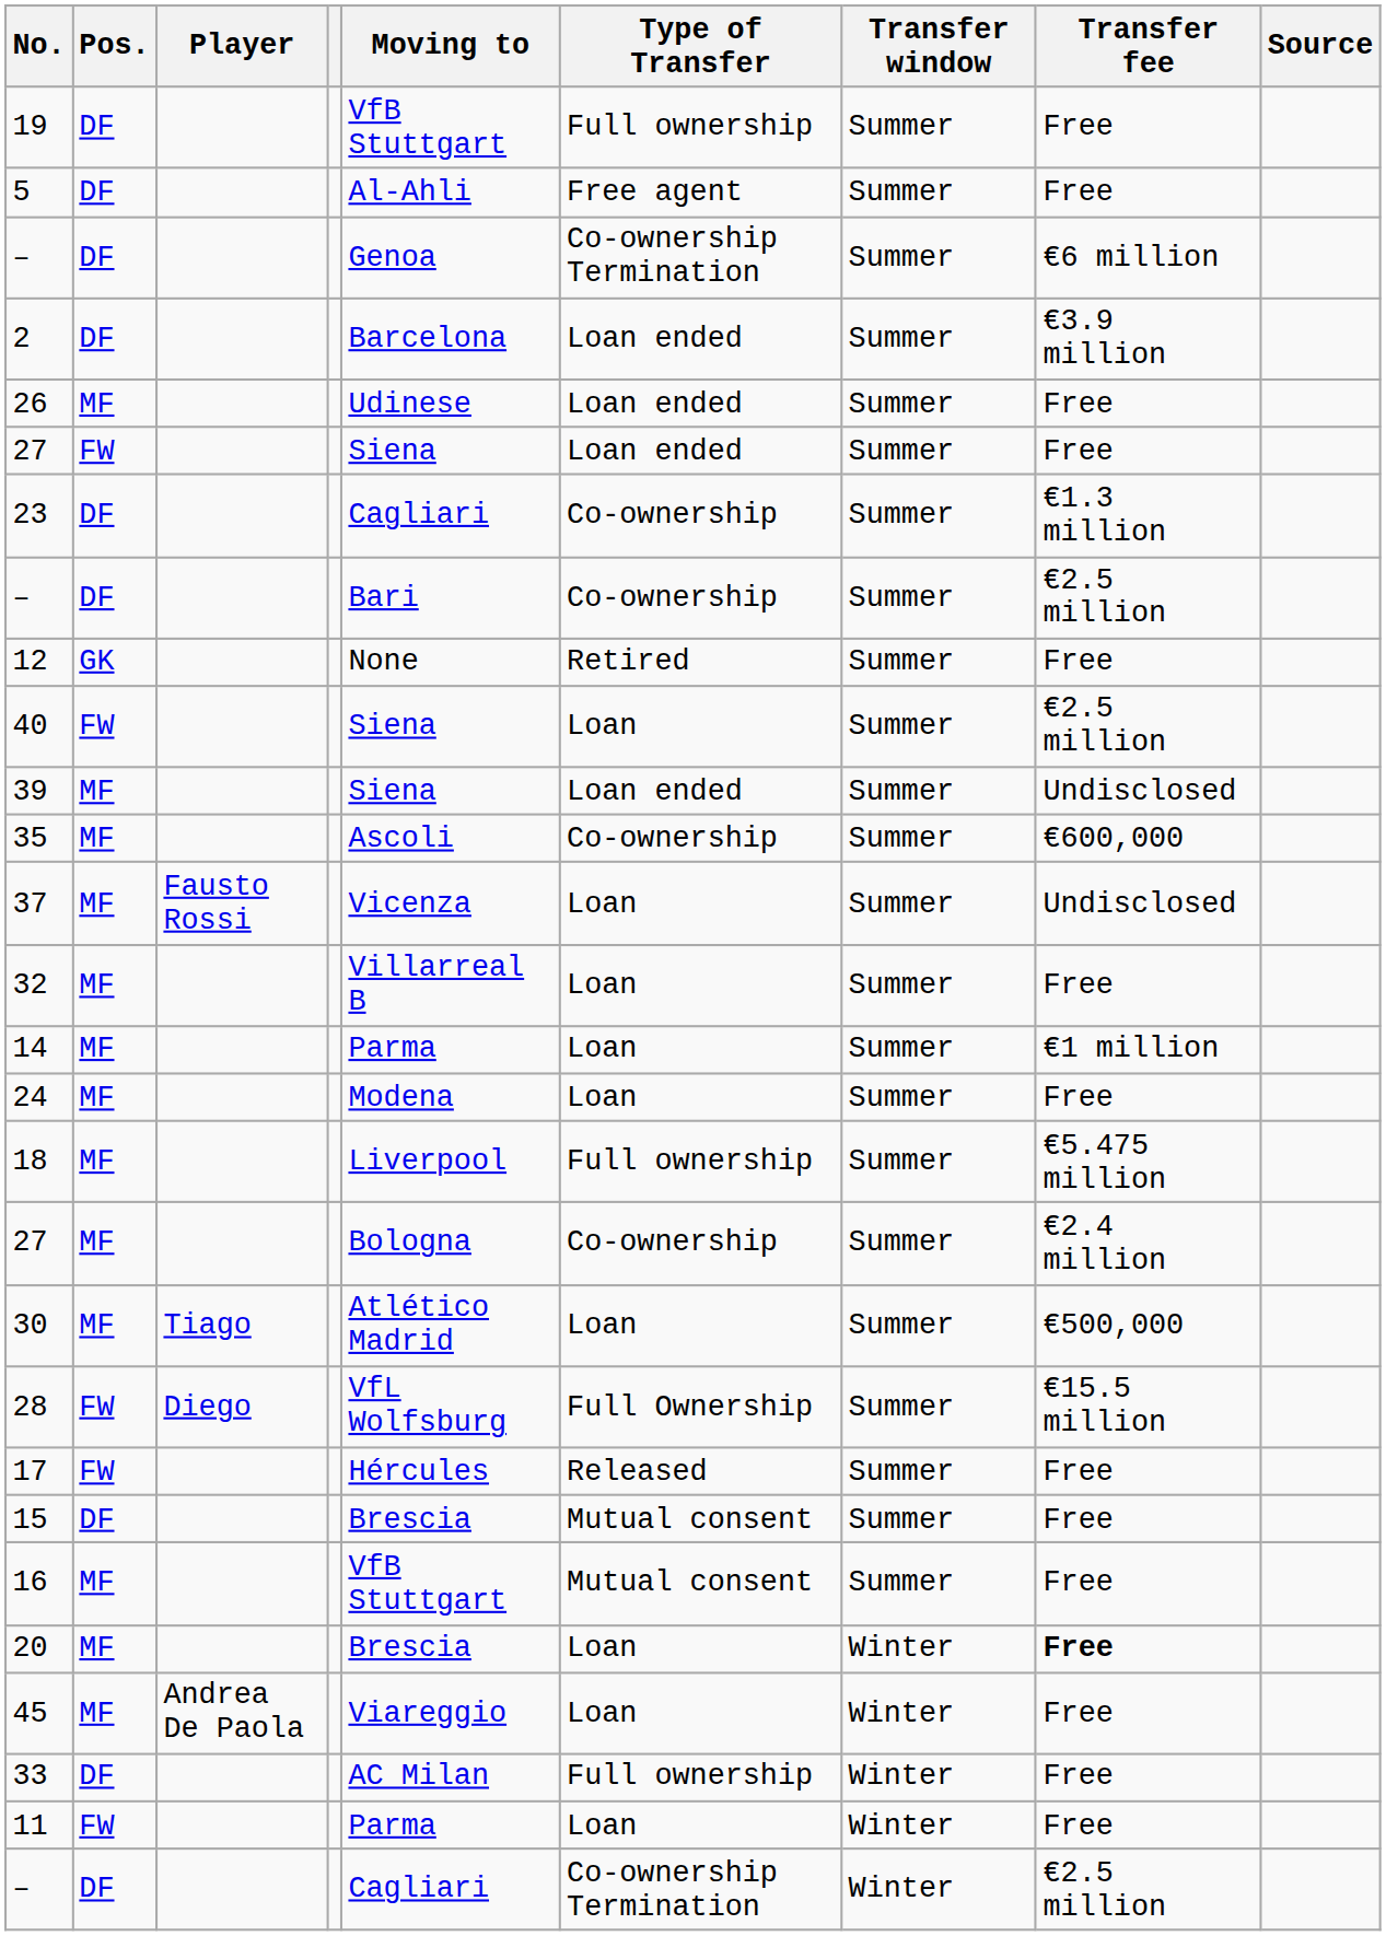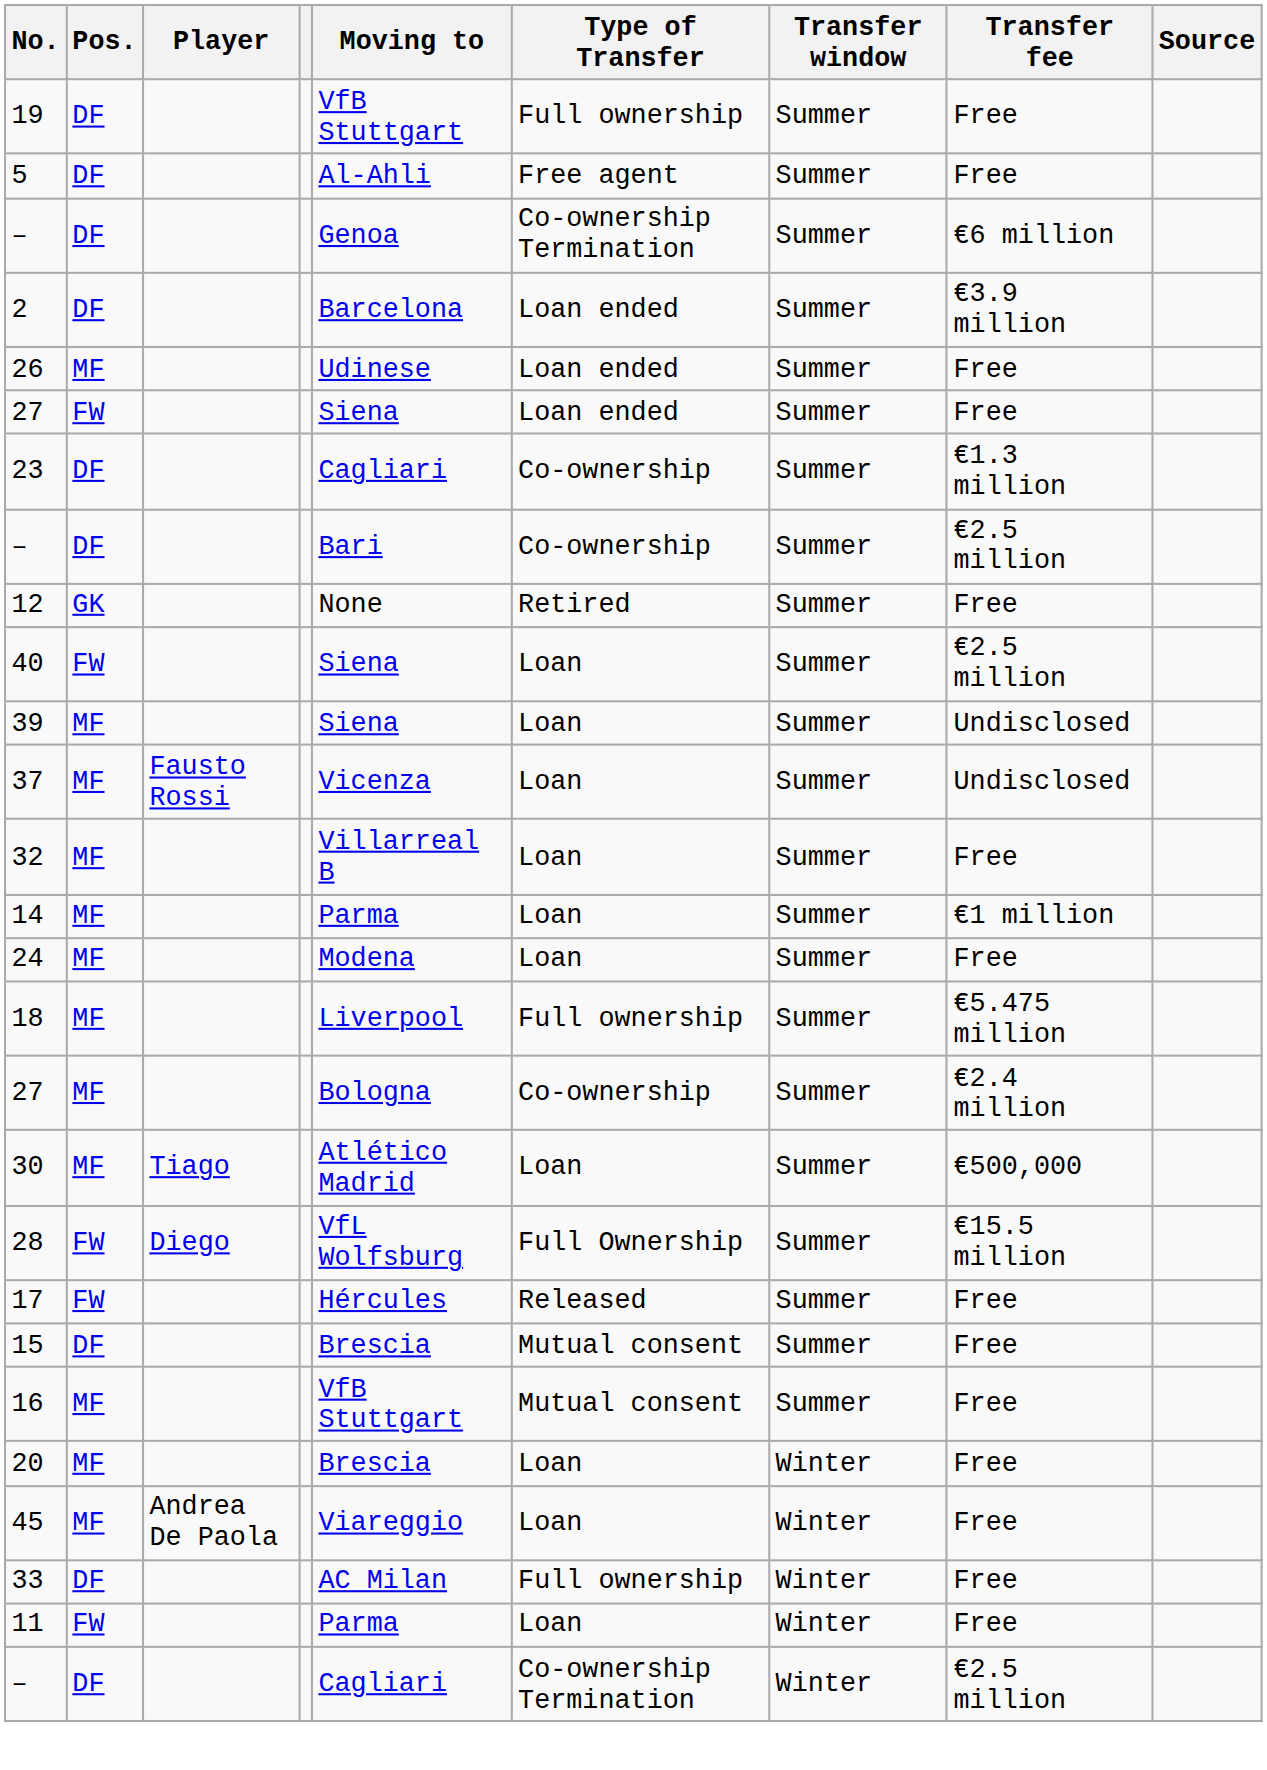39 | Type of Transfer: Loan ended -> Loan
- row: 35 | MF | Ascoli | Co-ownership | Summer | €600,000
20 | Transfer fee: bold -> normal
